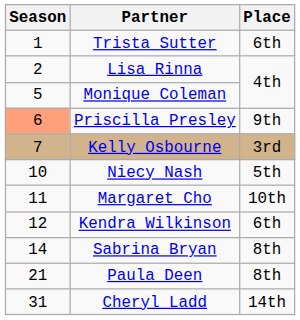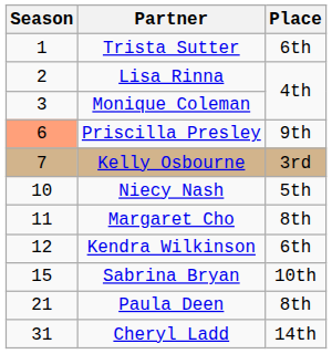Monique Coleman | Season: 5 -> 3
Margaret Cho | Place: 10th -> 8th
Sabrina Bryan | Season: 14 -> 15
Sabrina Bryan | Place: 8th -> 10th
